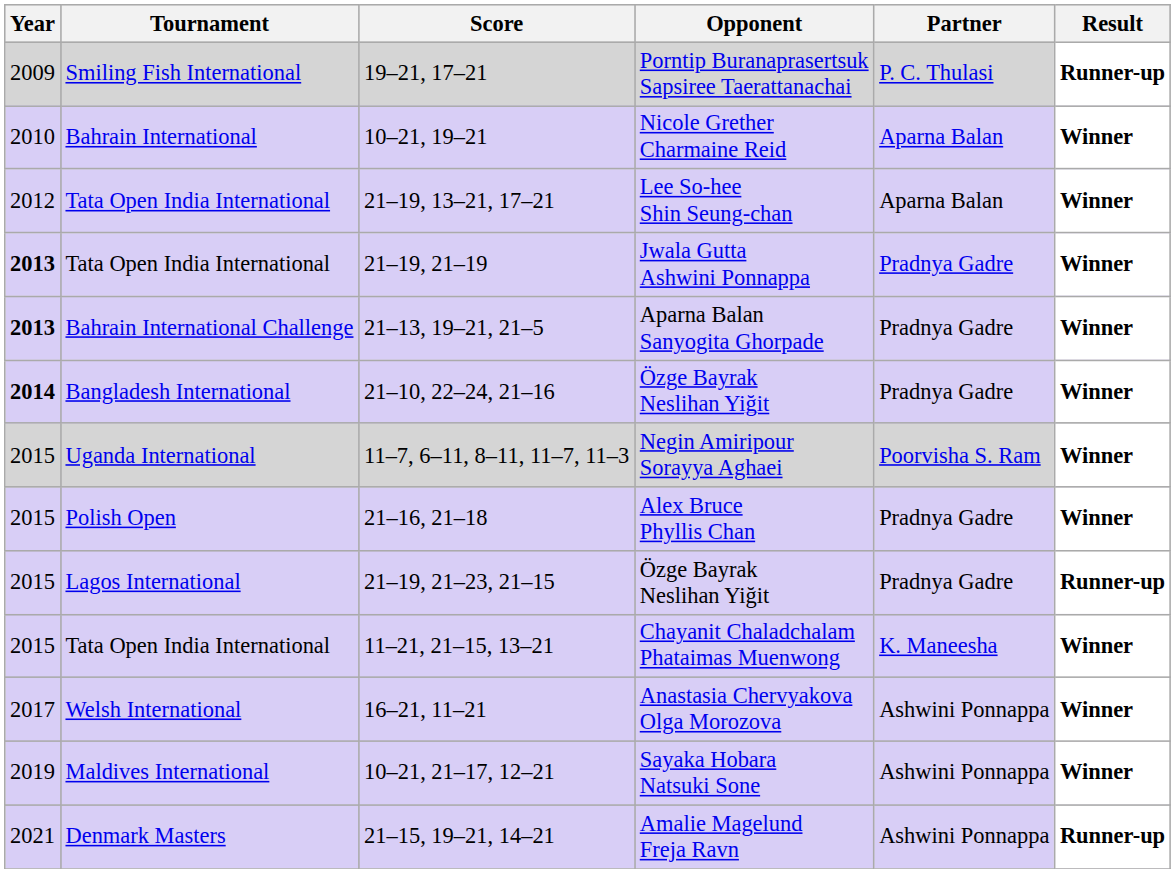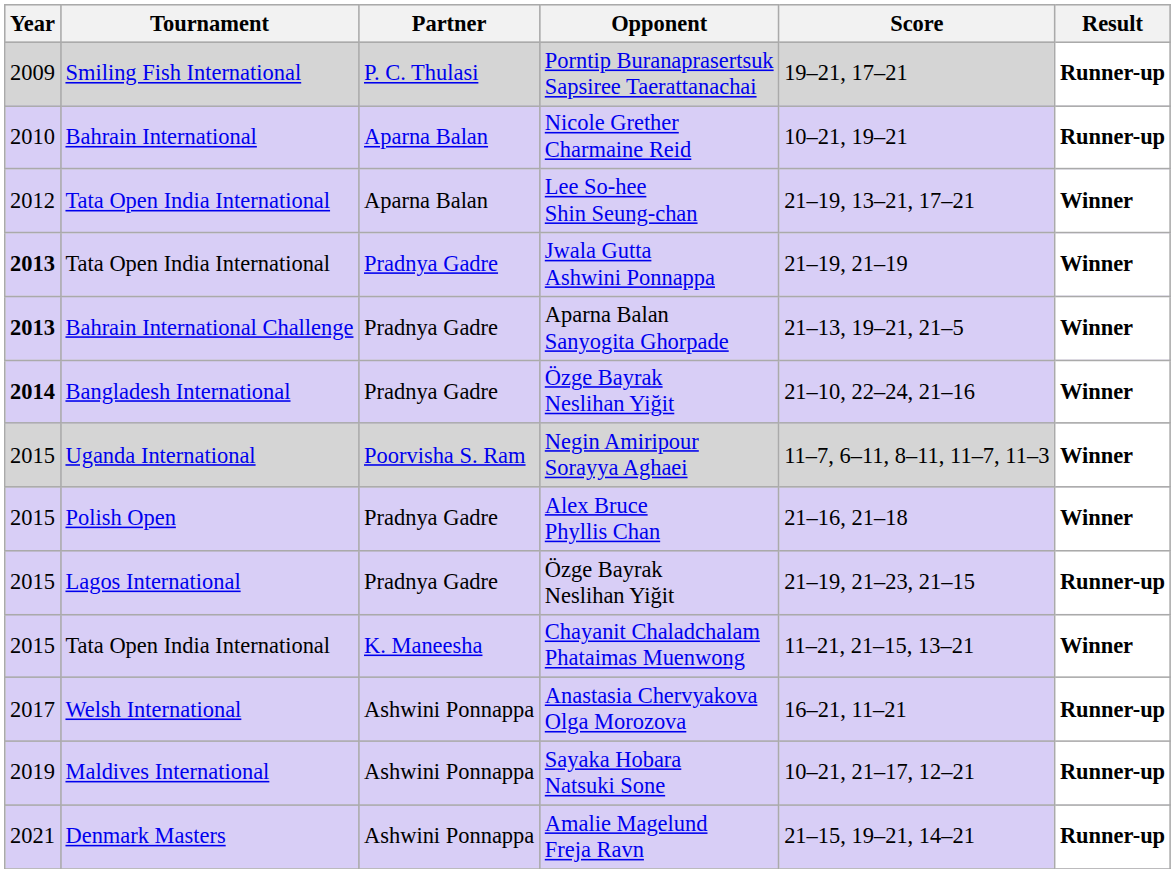columns swapped: Partner <-> Score
Nicole Grether Charmaine Reid | Result: Winner -> Runner-up
Anastasia Chervyakova Olga Morozova | Result: Winner -> Runner-up
Sayaka Hobara Natsuki Sone | Result: Winner -> Runner-up
